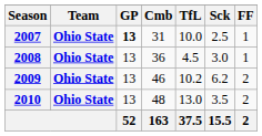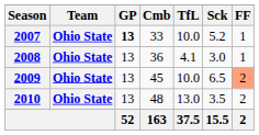2007 | Cmb: 31 -> 33
2007 | Sck: 2.5 -> 5.2
2008 | TfL: 4.5 -> 4.1
2009 | Cmb: 46 -> 45
2009 | TfL: 10.2 -> 10.0
2009 | Sck: 6.2 -> 6.5
2009 | FF: no background -> lightsalmon background
